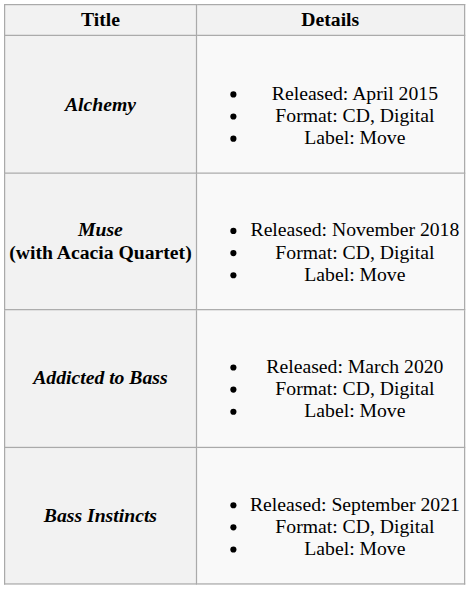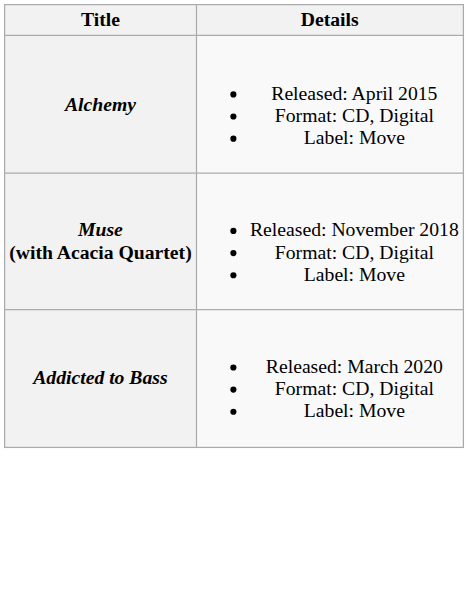- row: Bass Instincts | Released: September 2021 Format: CD, Digital Label: Move
